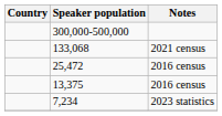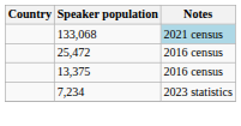- row: 300,000-500,000
133,068 | Notes: no background -> lightblue background
